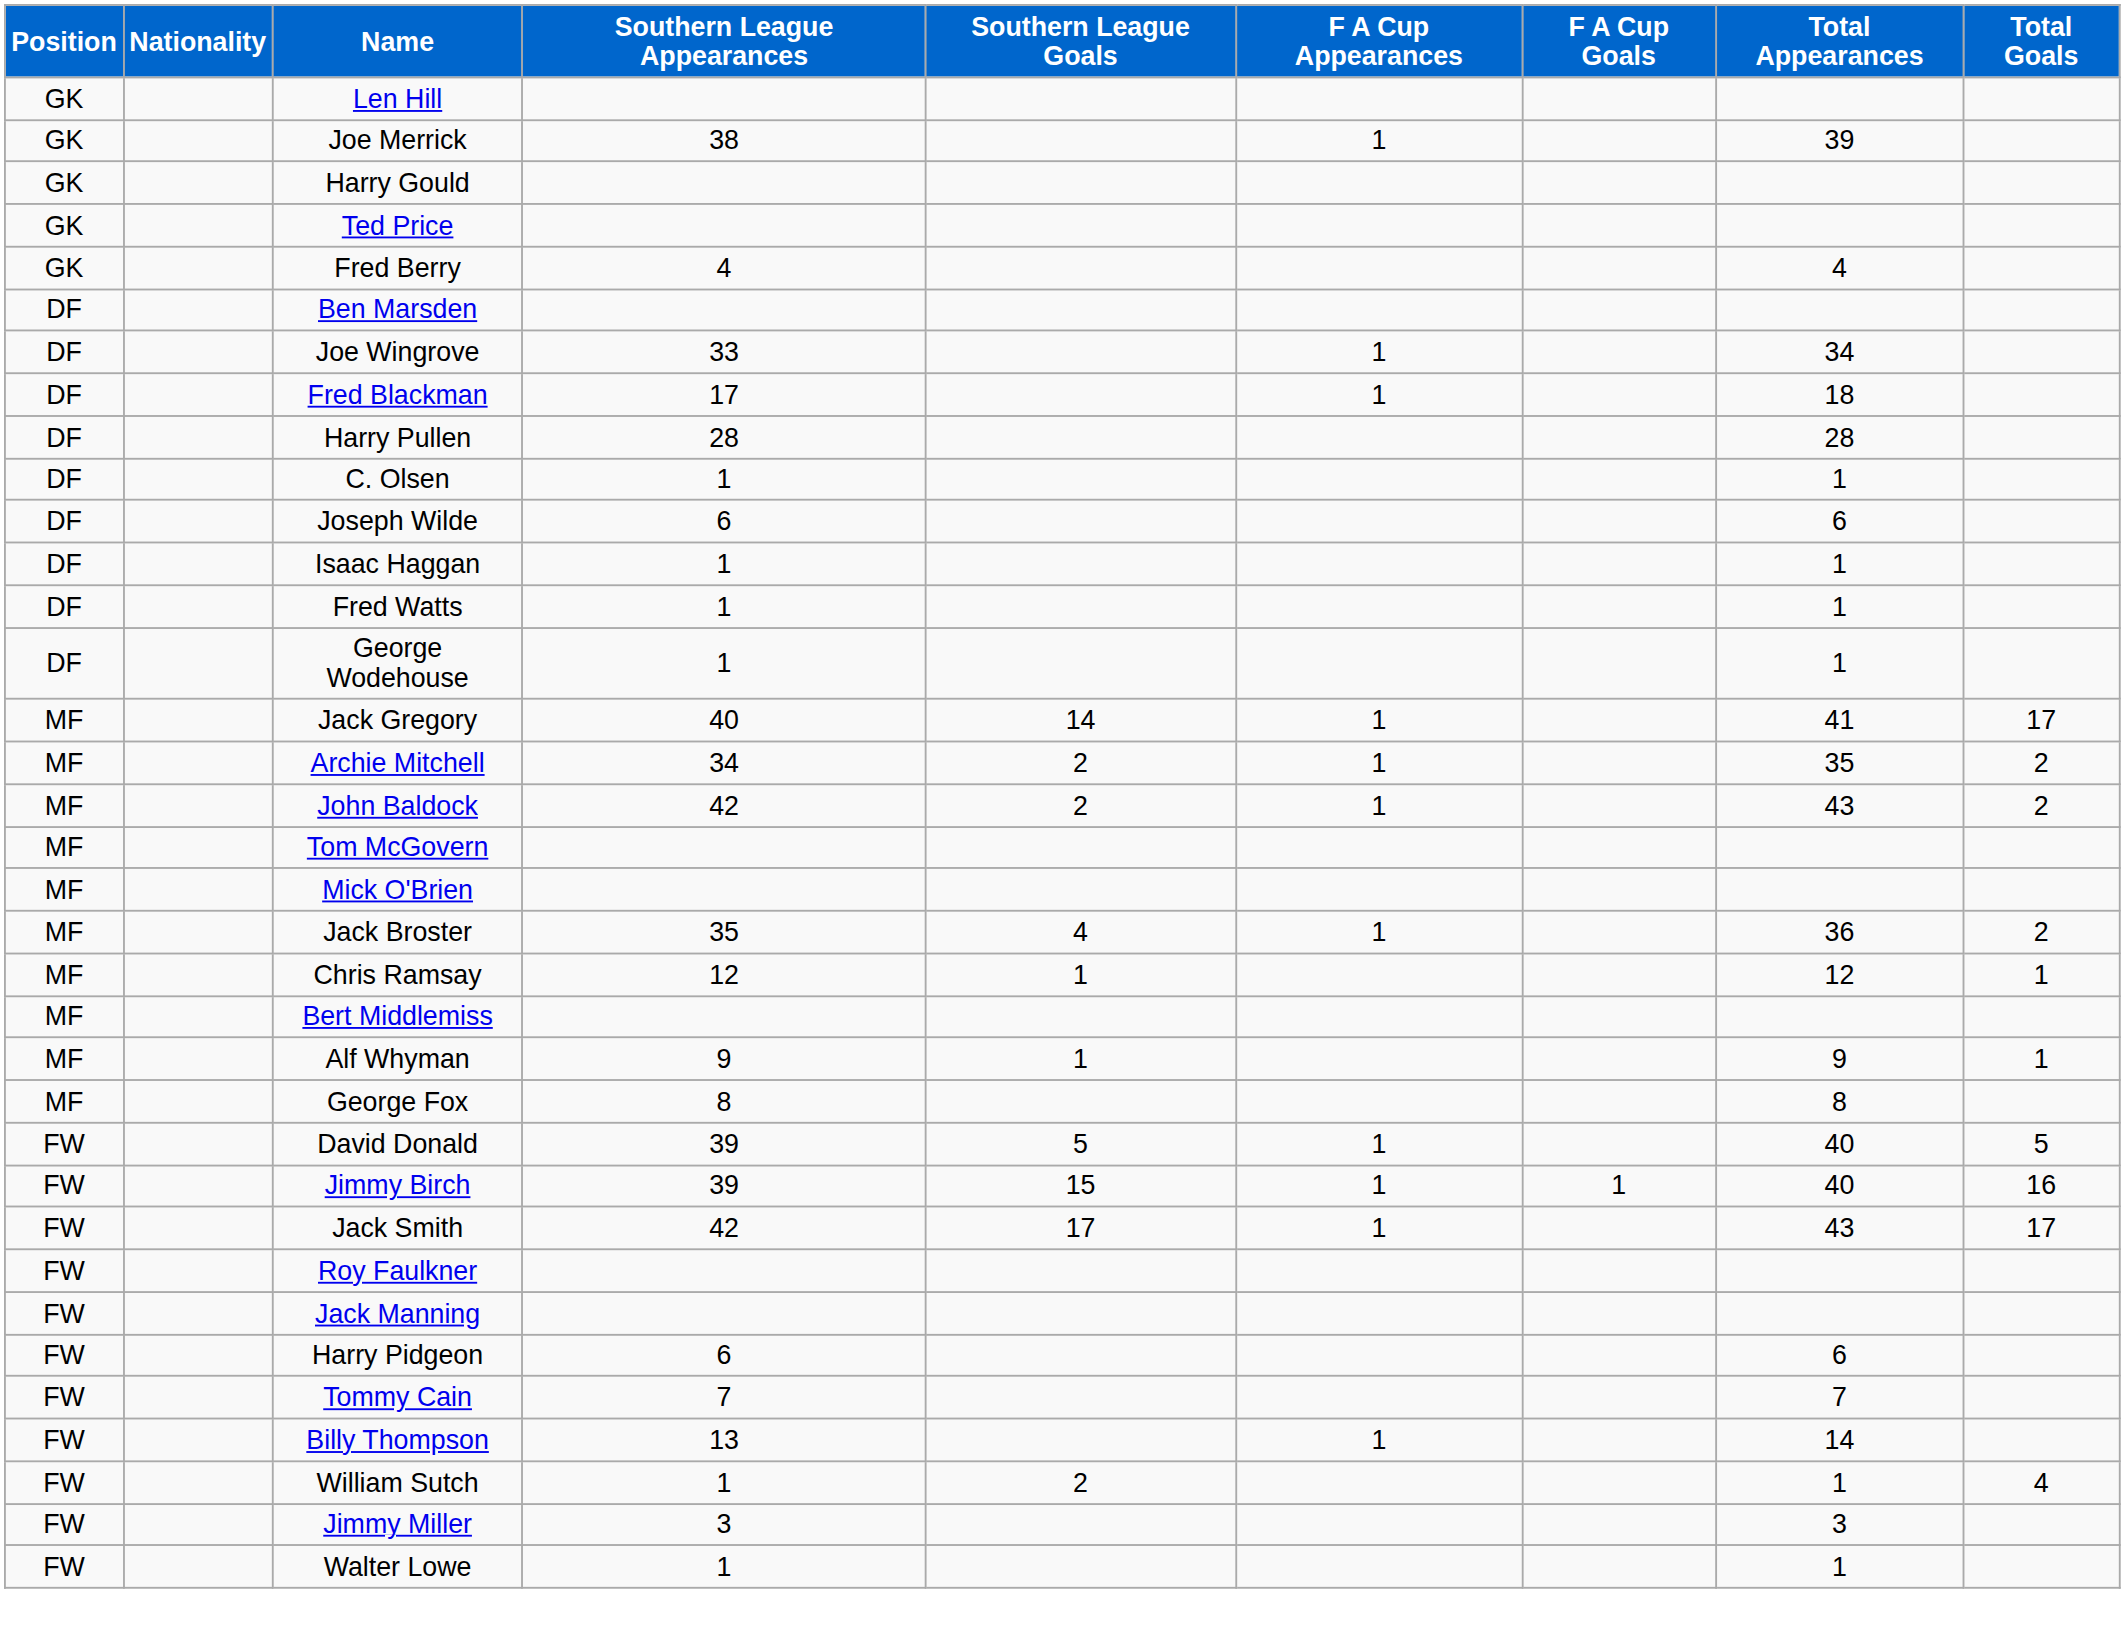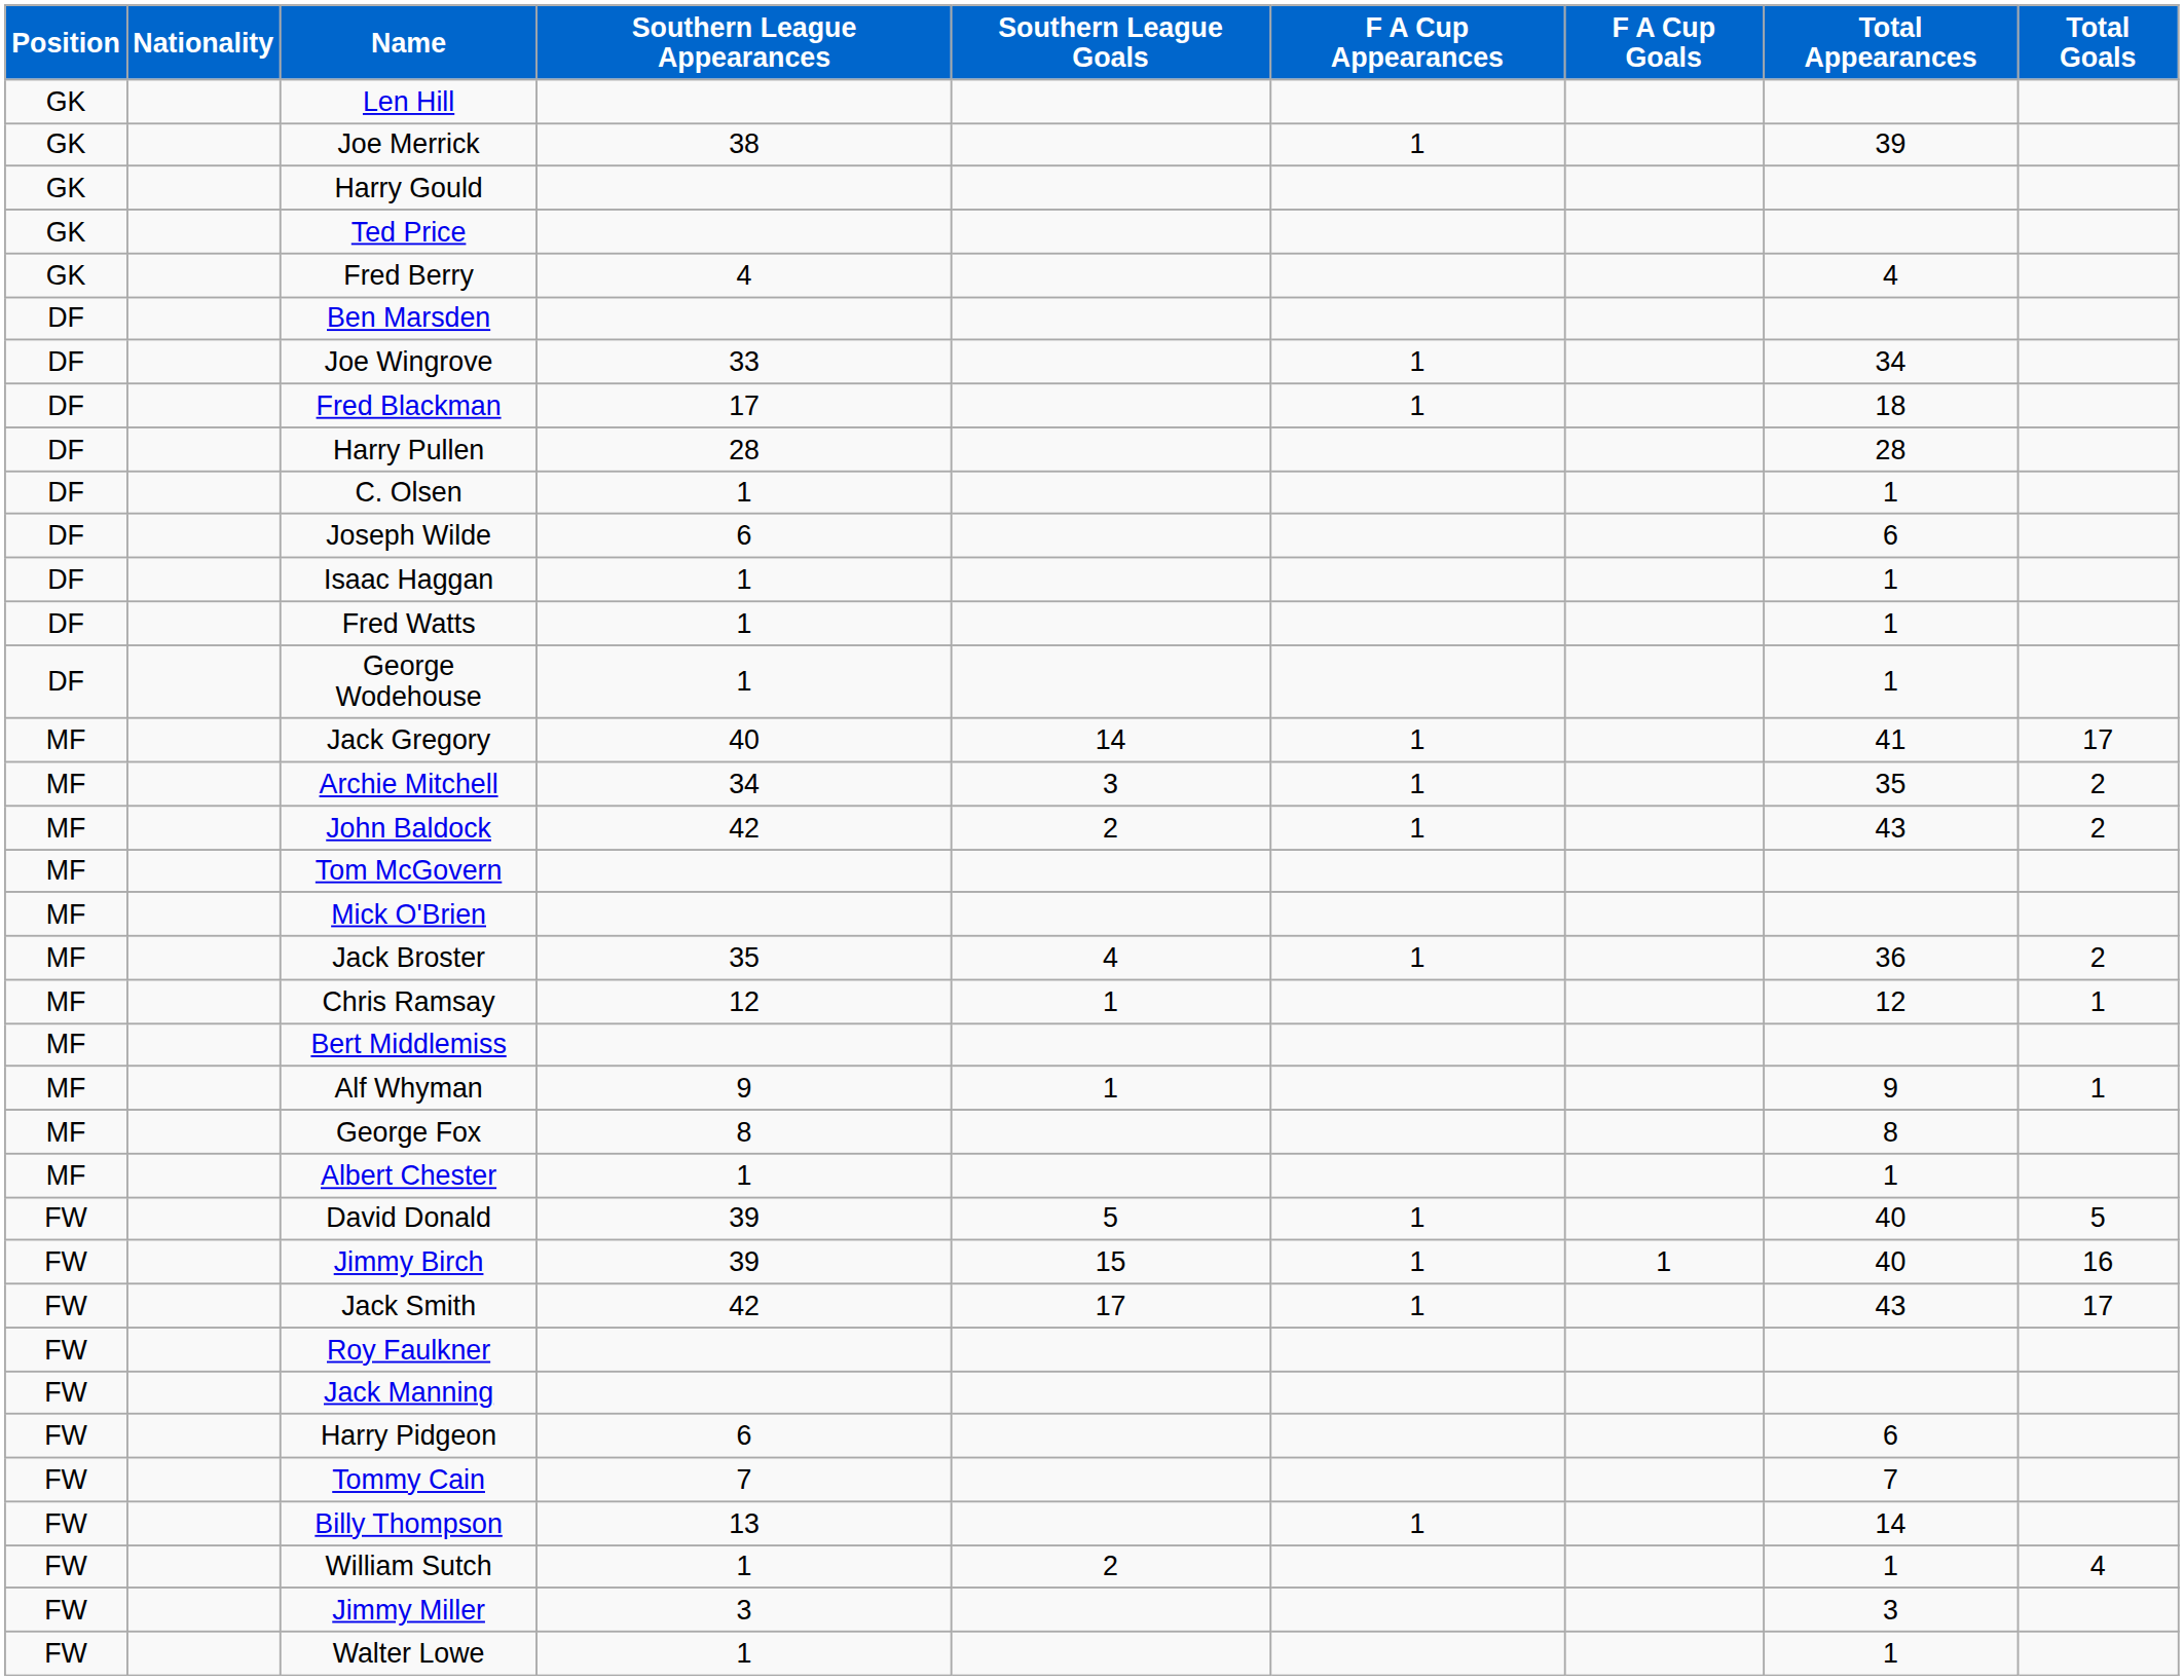Archie Mitchell | Southern League Goals: 2 -> 3
+ row: MF | Albert Chester | 1 | 1
